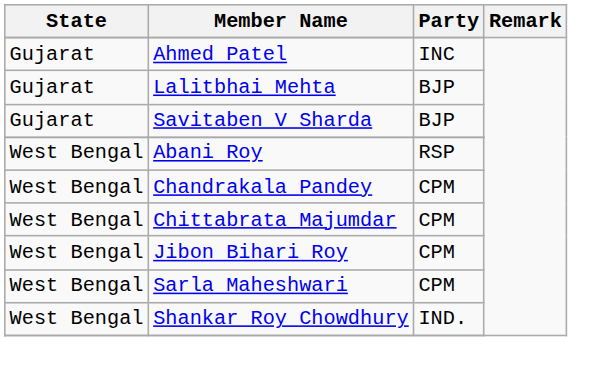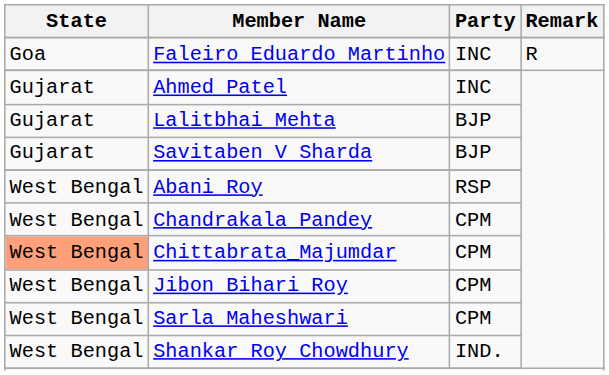+ row: Goa | Faleiro Eduardo Martinho | INC | R
Chittabrata_Majumdar | State: no background -> lightsalmon background
